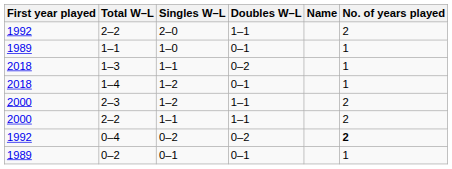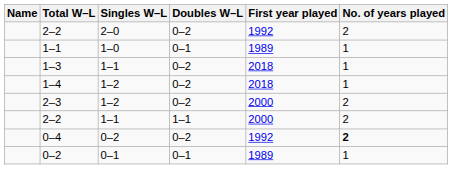columns swapped: Name <-> First year played
2–2 / 2–0 | Doubles W–L: 1–1 -> 0–2
1–4 | Doubles W–L: 0–1 -> 0–2
2–3 | Doubles W–L: 1–1 -> 0–2
